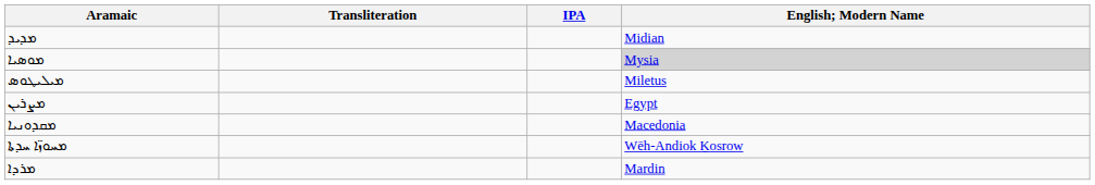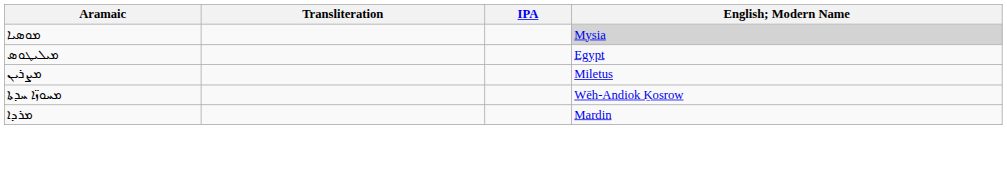- row: ܡܕܝܕ | Midian
ܡܝܠܝܛܘܣ | English; Modern Name: Miletus -> Egypt
ܡܨܪܝܢ | English; Modern Name: Egypt -> Miletus
- row: ܡܩܕܘܢܝܐ | Macedonia
